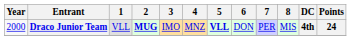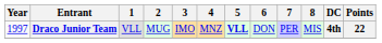Draco Junior Team | Year: 2000 -> 1997
Draco Junior Team | 2: bold -> normal
Draco Junior Team | Points: 24 -> 22
